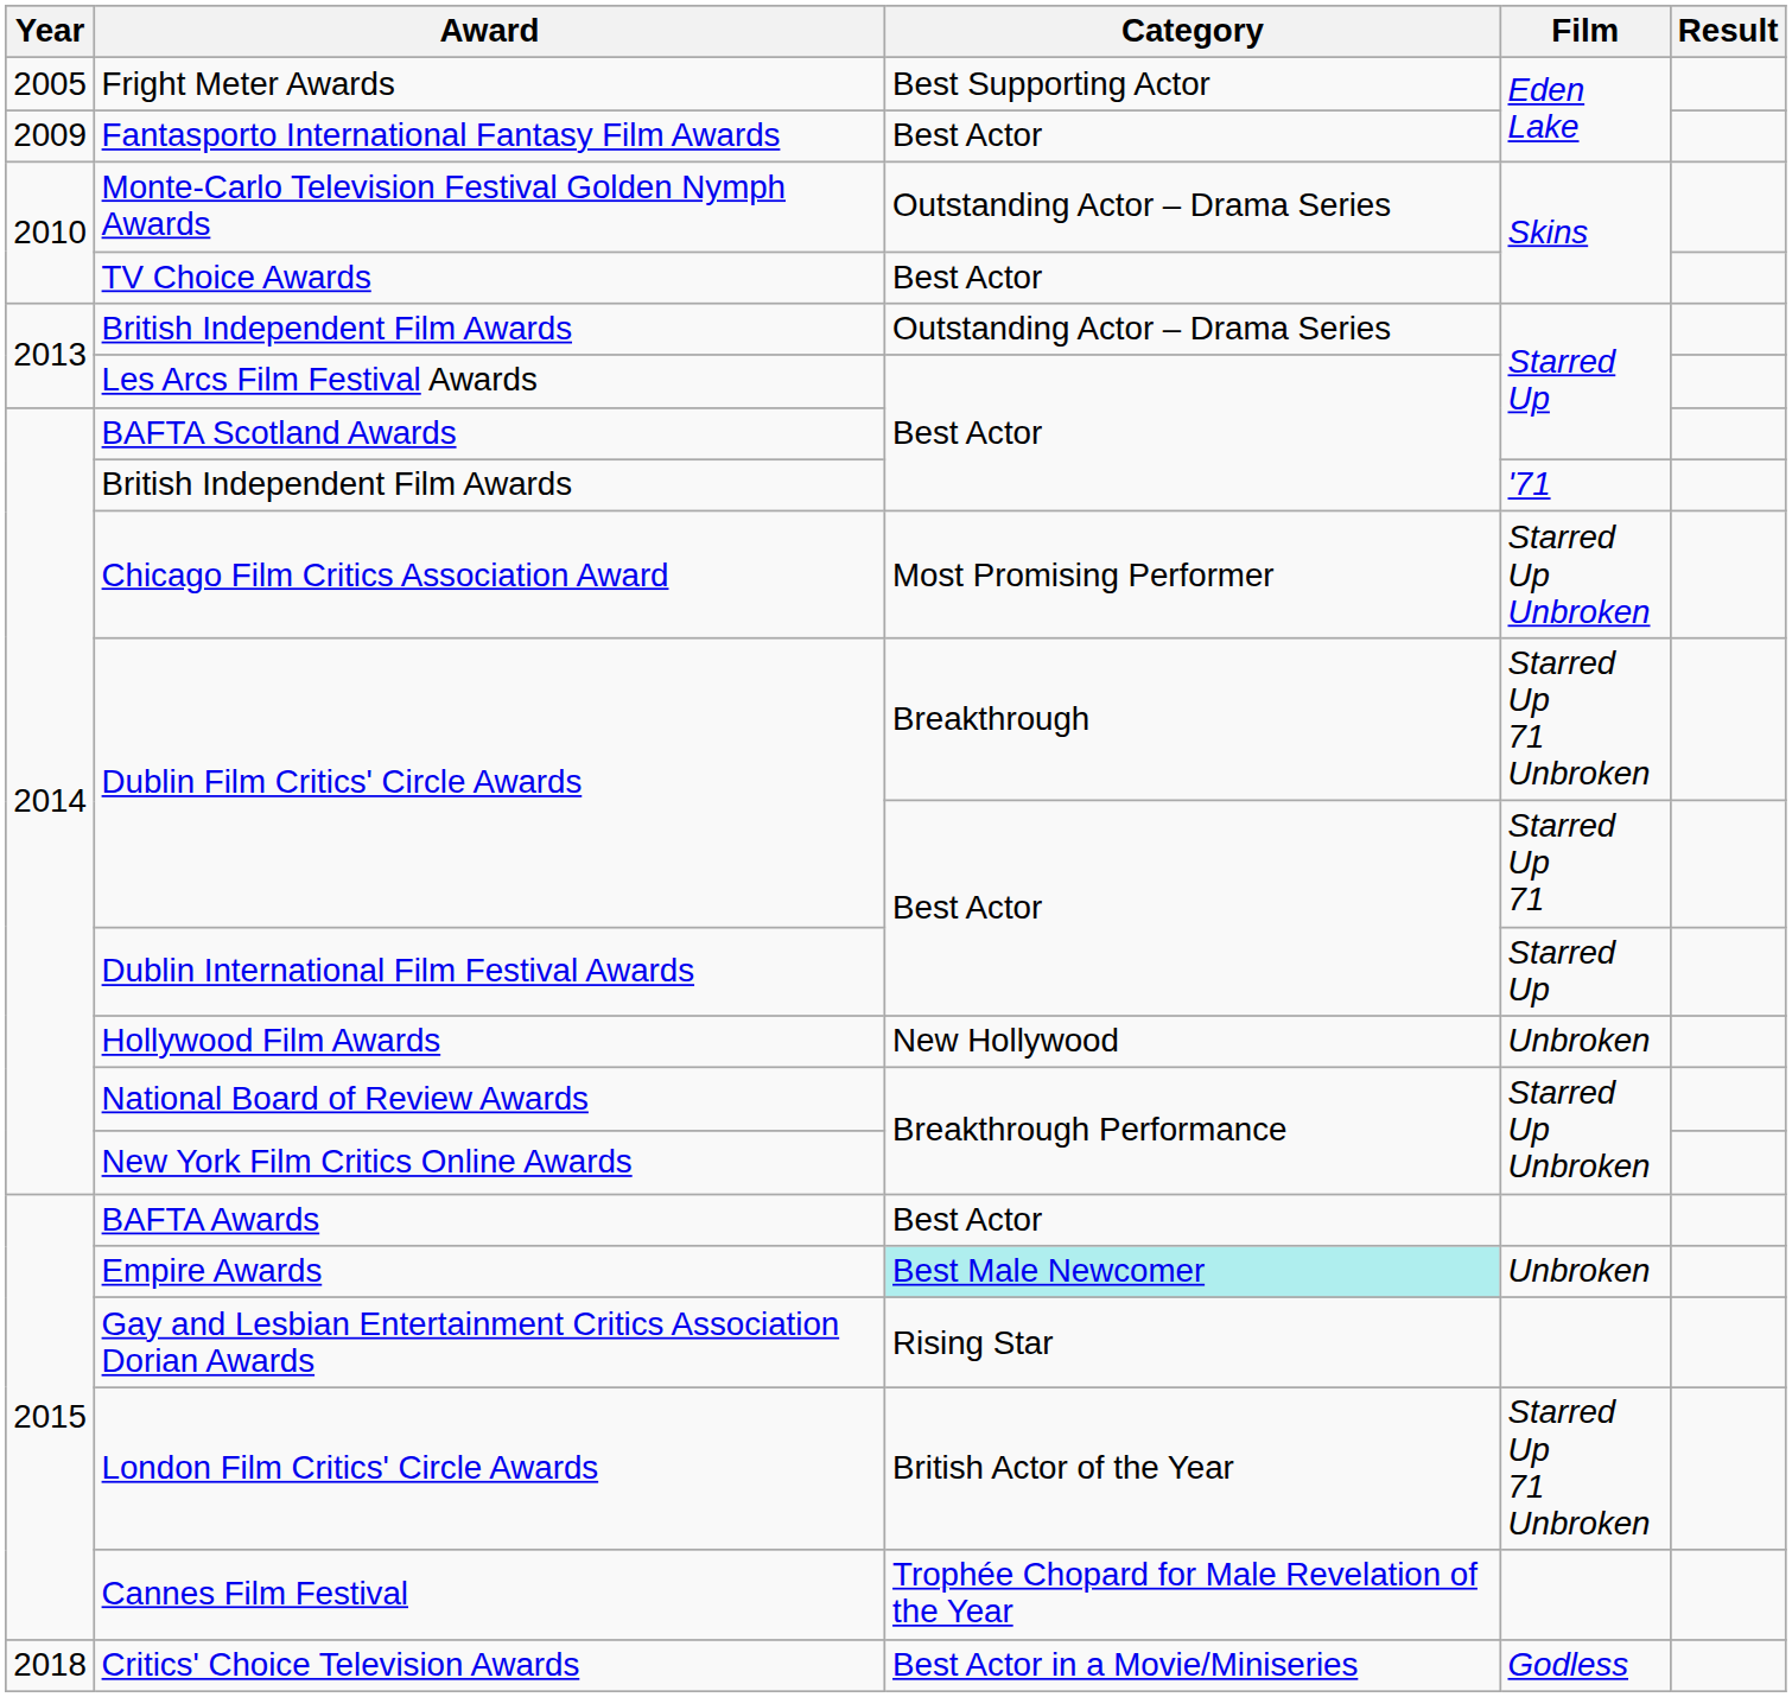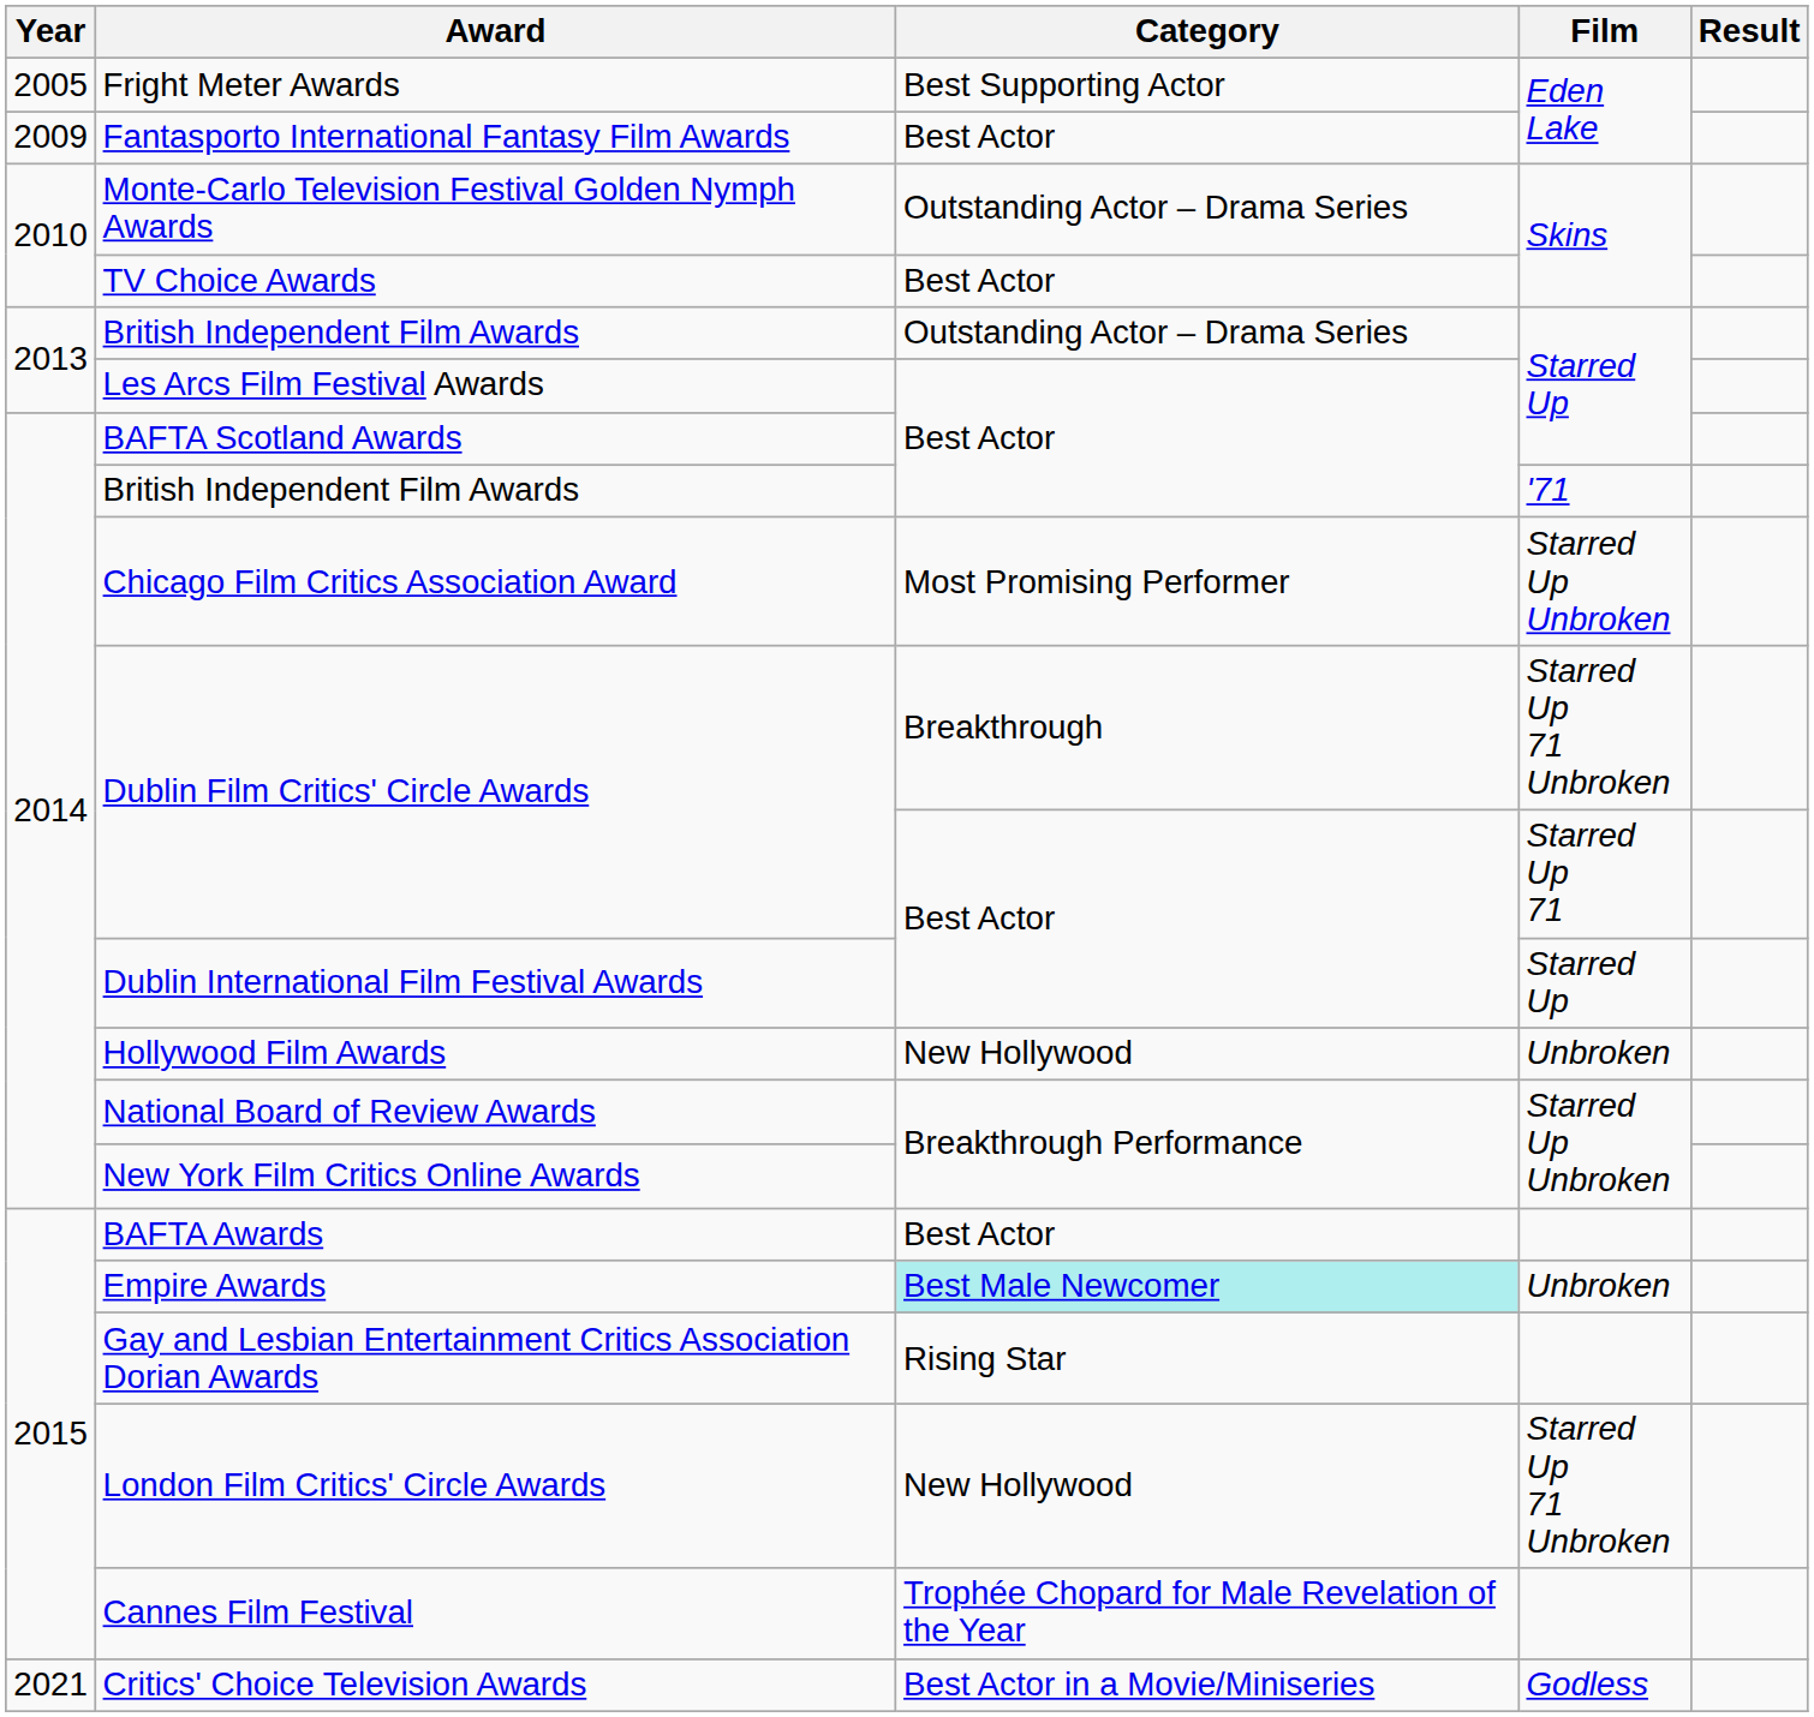London Film Critics' Circle Awards | Category: British Actor of the Year -> New Hollywood
Critics' Choice Television Awards | Year: 2018 -> 2021
